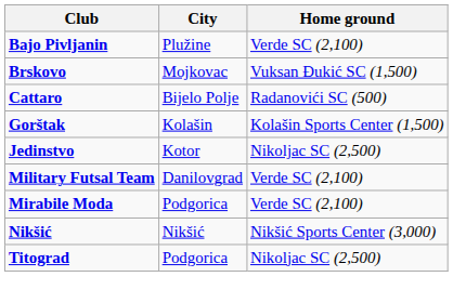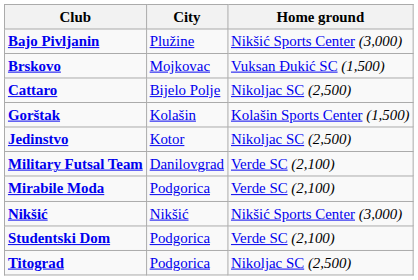Bajo Pivljanin | Home ground: Verde SC (2,100) -> Nikšić Sports Center (3,000)
Cattaro | Home ground: Radanovići SC (500) -> Nikoljac SC (2,500)
+ row: Studentski Dom | Podgorica | Verde SC (2,100)
